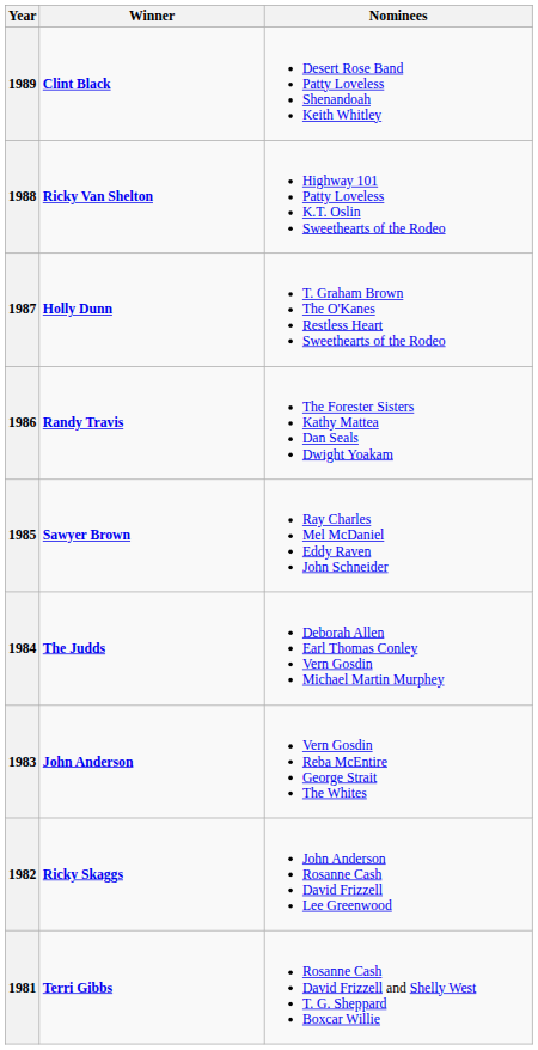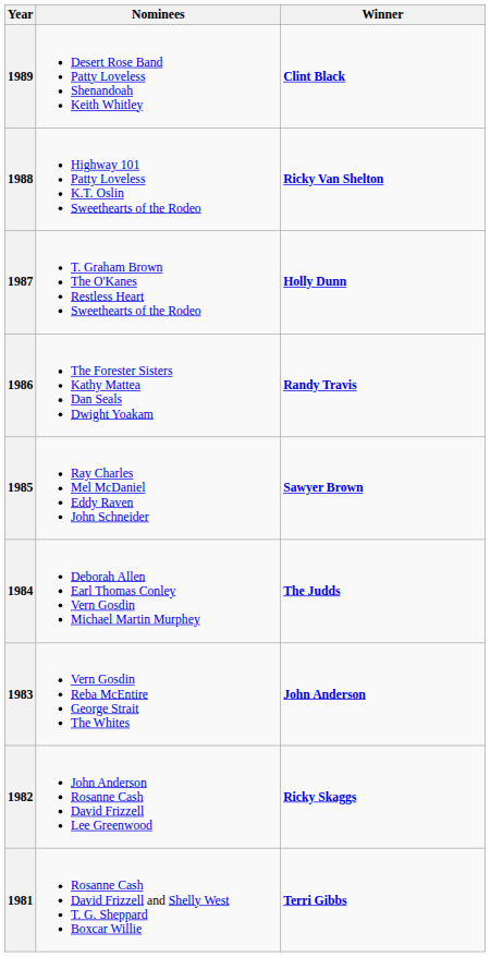columns swapped: Winner <-> Nominees
